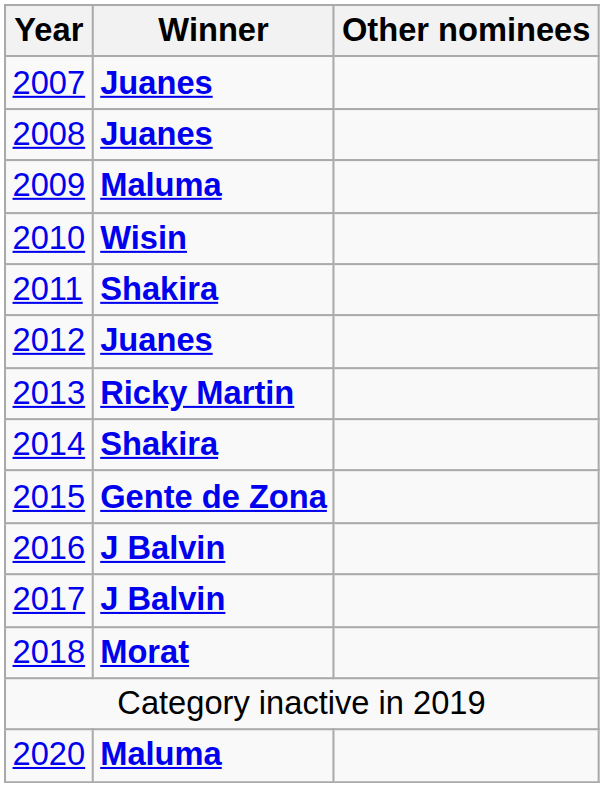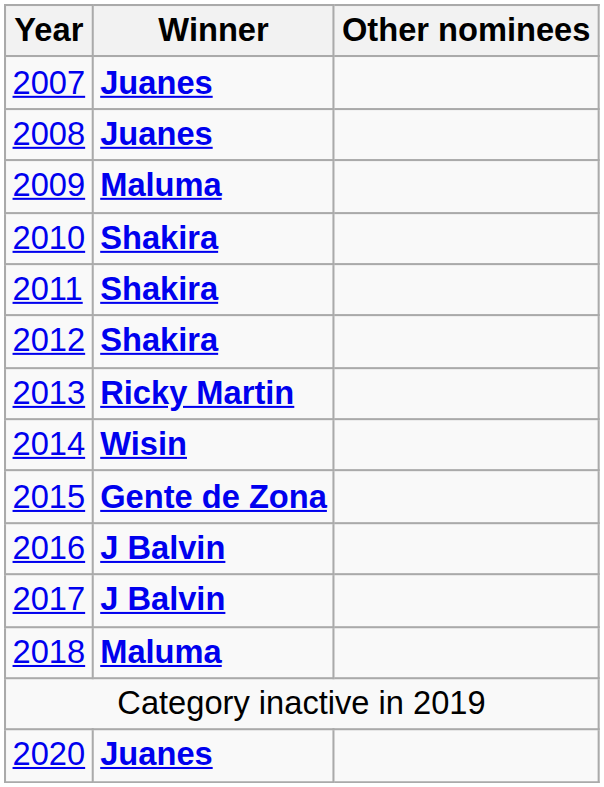2010 | Winner: Wisin -> Shakira
2012 | Winner: Juanes -> Shakira
2014 | Winner: Shakira -> Wisin
2018 | Winner: Morat -> Maluma
2020 | Winner: Maluma -> Juanes
